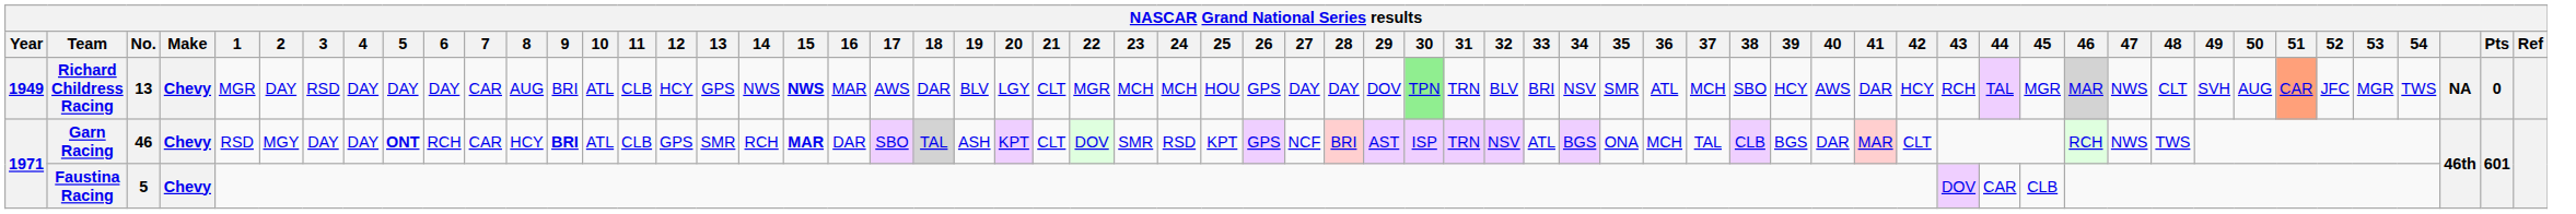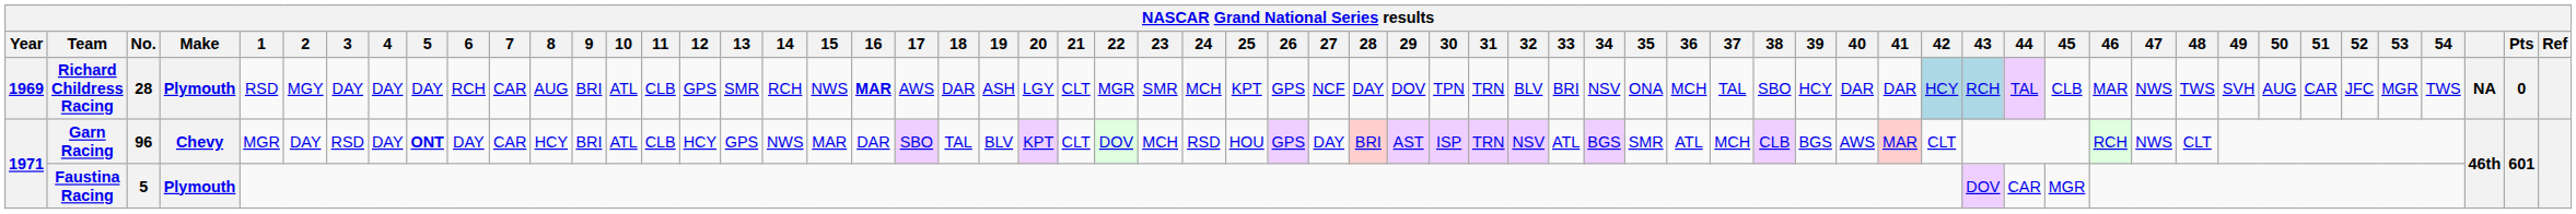Richard Childress Racing | Year: 1949 -> 1969
Richard Childress Racing | No.: 13 -> 28
Richard Childress Racing | Make: Chevy -> Plymouth
Richard Childress Racing | 1: MGR -> RSD
Richard Childress Racing | 2: DAY -> MGY
Richard Childress Racing | 3: RSD -> DAY
Richard Childress Racing | 6: DAY -> RCH
Richard Childress Racing | 12: HCY -> GPS
Richard Childress Racing | 13: GPS -> SMR
Richard Childress Racing | 14: NWS -> RCH
Richard Childress Racing | 15: bold -> normal
Richard Childress Racing | 16: normal -> bold
Richard Childress Racing | 19: BLV -> ASH
Richard Childress Racing | 23: MCH -> SMR
Richard Childress Racing | 25: HOU -> KPT
Richard Childress Racing | 27: DAY -> NCF
Richard Childress Racing | 30: lightgreen background -> no background
Richard Childress Racing | 35: SMR -> ONA
Richard Childress Racing | 36: ATL -> MCH
Richard Childress Racing | 37: MCH -> TAL
Richard Childress Racing | 40: AWS -> DAR
Richard Childress Racing | 42: no background -> lightblue background
Richard Childress Racing | 43: no background -> lightblue background
Richard Childress Racing | 45: MGR -> CLB
Richard Childress Racing | 46: lightgrey background -> no background
Richard Childress Racing | 48: CLT -> TWS
Richard Childress Racing | 51: lightsalmon background -> no background
Garn Racing | No.: 46 -> 96
Garn Racing | 1: RSD -> MGR
Garn Racing | 2: MGY -> DAY
Garn Racing | 3: DAY -> RSD
Garn Racing | 6: RCH -> DAY
Garn Racing | 9: bold -> normal
Garn Racing | 12: GPS -> HCY
Garn Racing | 13: SMR -> GPS
Garn Racing | 14: RCH -> NWS
Garn Racing | 15: bold -> normal
Garn Racing | 18: lightgrey background -> no background
Garn Racing | 19: ASH -> BLV
Garn Racing | 23: SMR -> MCH
Garn Racing | 25: KPT -> HOU
Garn Racing | 27: NCF -> DAY
Garn Racing | 35: ONA -> SMR
Garn Racing | 36: MCH -> ATL
Garn Racing | 37: TAL -> MCH
Garn Racing | 40: DAR -> AWS
Garn Racing | 48: TWS -> CLT
Faustina Racing | Make: Chevy -> Plymouth
Faustina Racing | 45: CLB -> MGR
